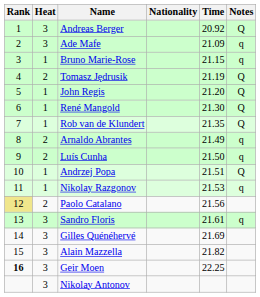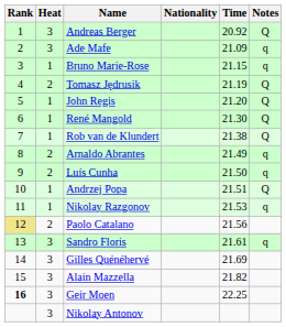Rob van de Klundert | Time: 21.35 -> 21.38
